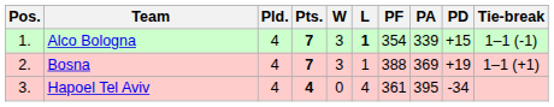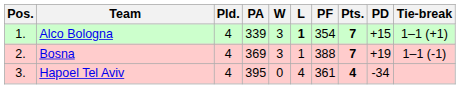columns swapped: Pts. <-> PA
Alco Bologna | Tie-break: 1–1 (-1) -> 1–1 (+1)
Bosna | Tie-break: 1–1 (+1) -> 1–1 (-1)
